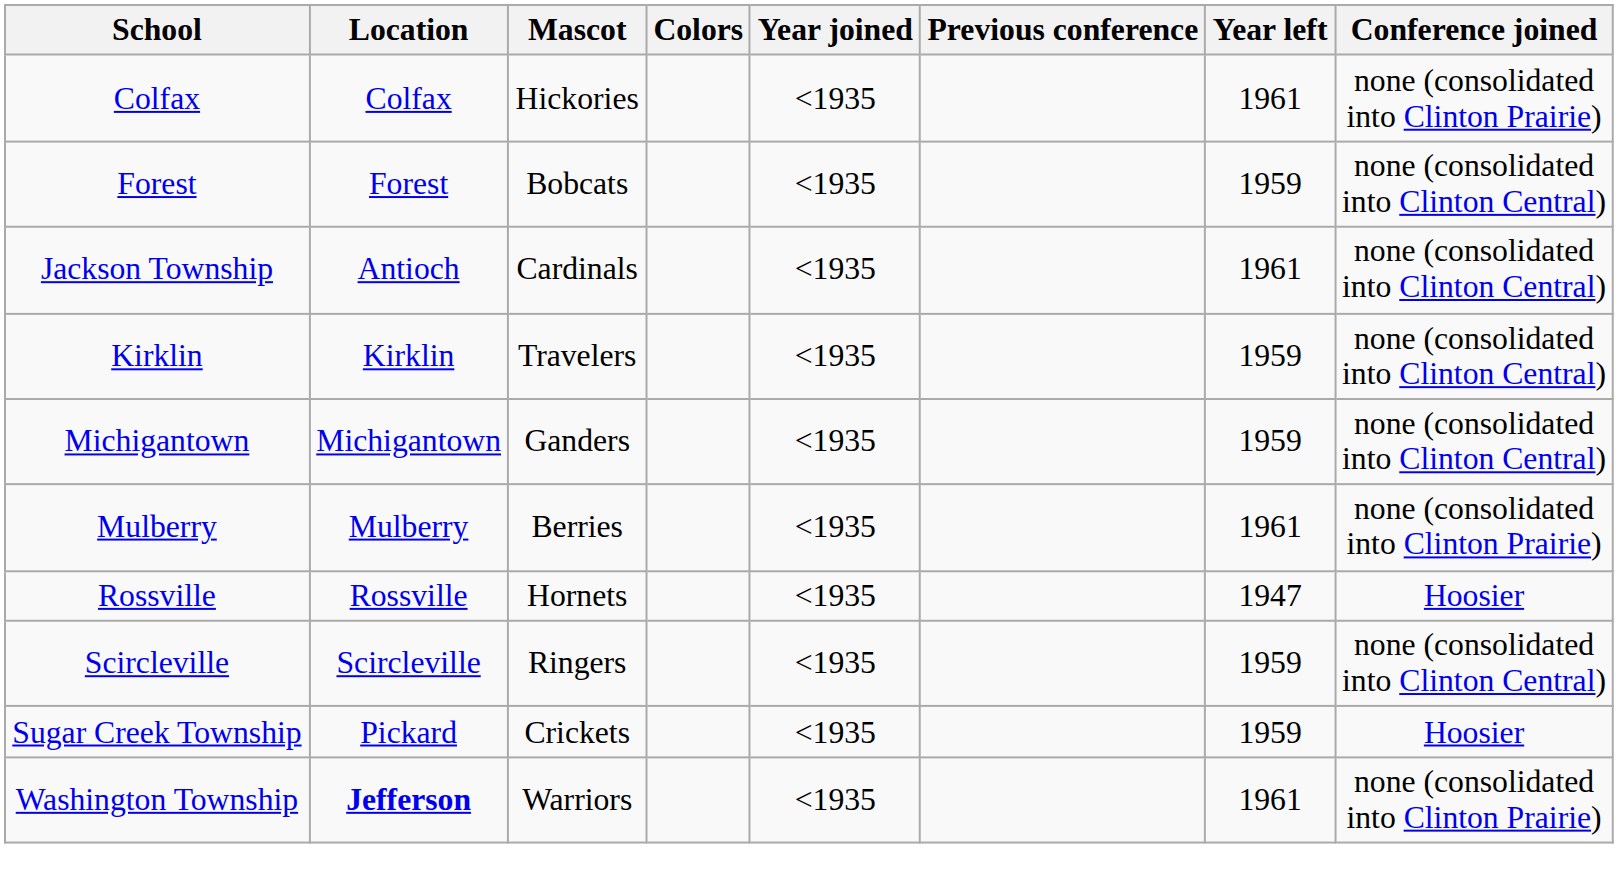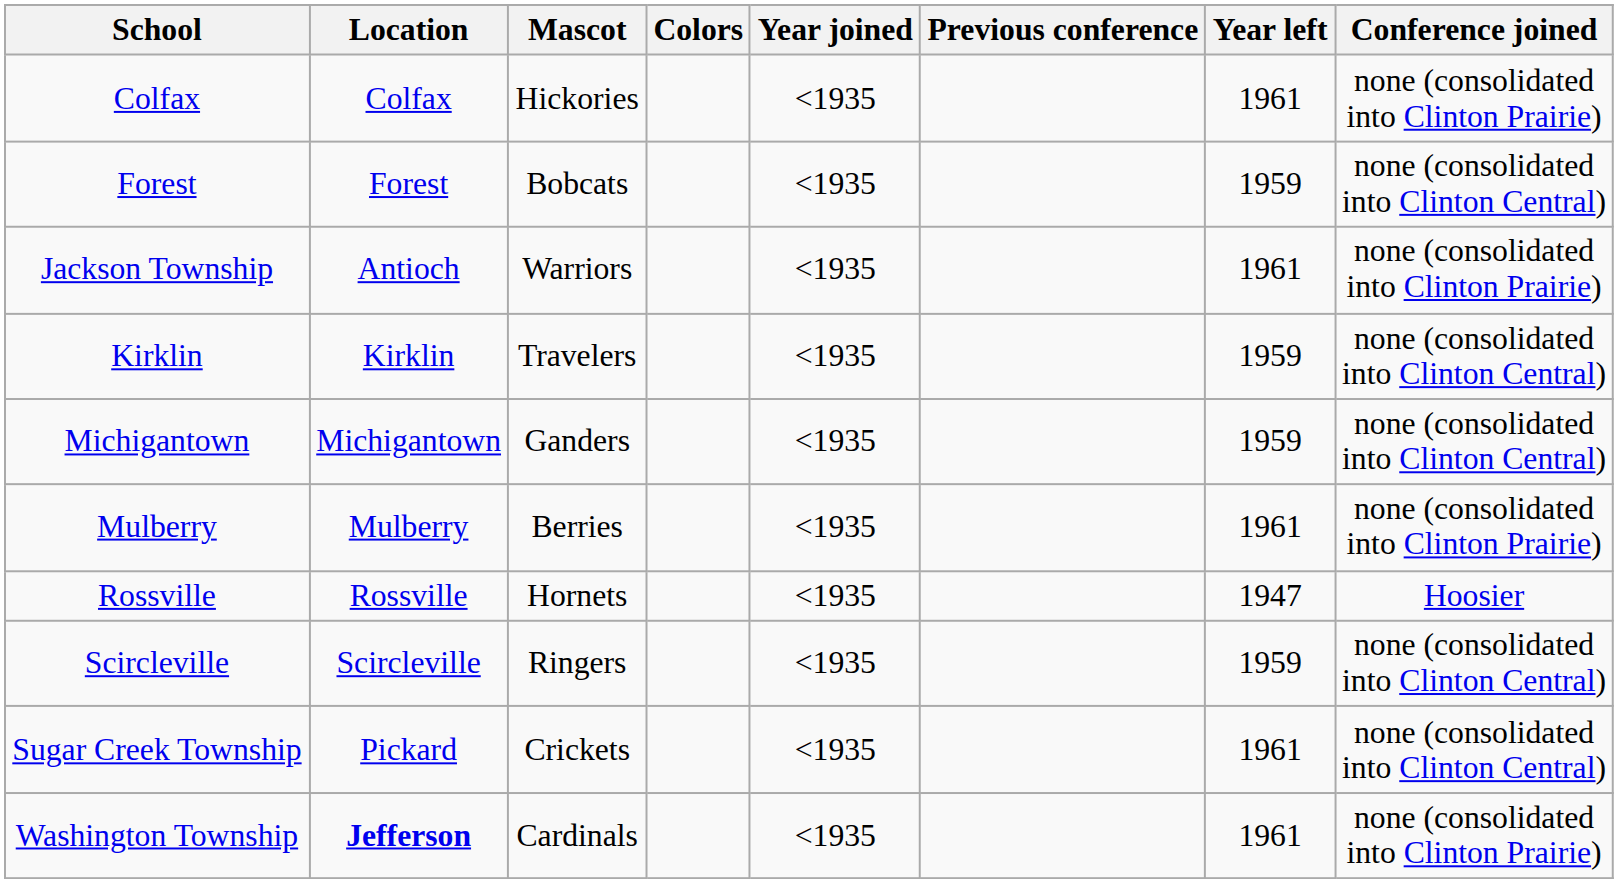Jackson Township | Mascot: Cardinals -> Warriors
Jackson Township | Conference joined: none (consolidated into Clinton Central) -> none (consolidated into Clinton Prairie)
Sugar Creek Township | Year left: 1959 -> 1961
Sugar Creek Township | Conference joined: Hoosier -> none (consolidated into Clinton Central)
Washington Township | Mascot: Warriors -> Cardinals
